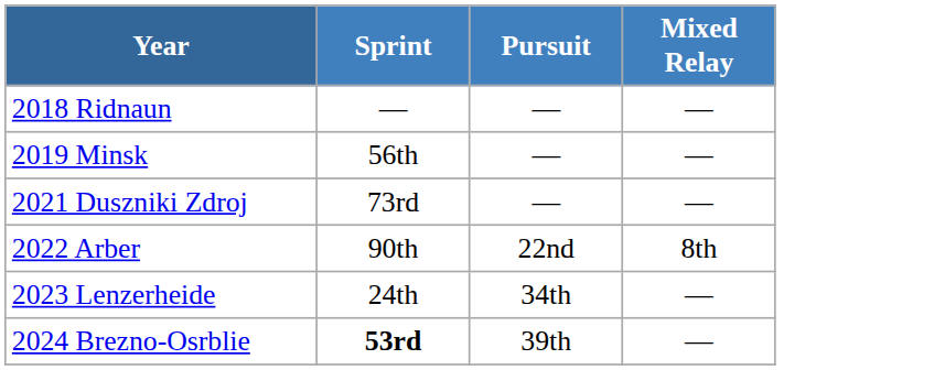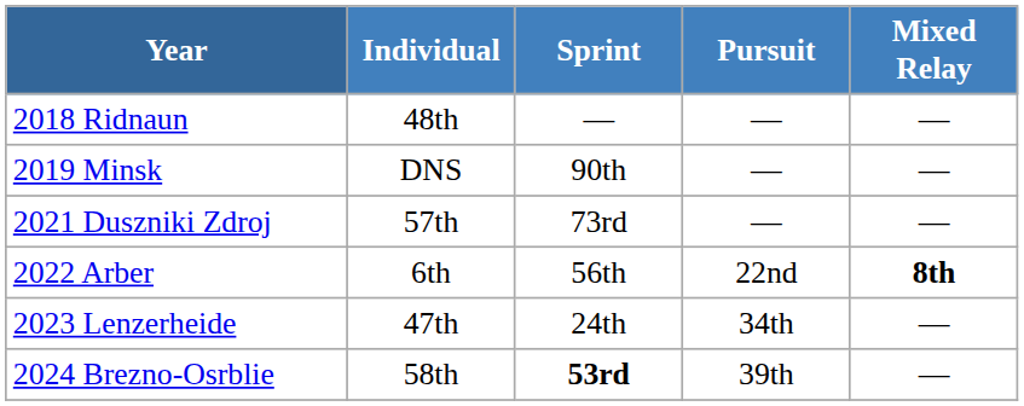+ column: Individual | 48th | DNS | 57th | 6th | 47th | 58th
2019 Minsk | Sprint: 56th -> 90th
2022 Arber | Sprint: 90th -> 56th
2022 Arber | Mixed Relay: normal -> bold
